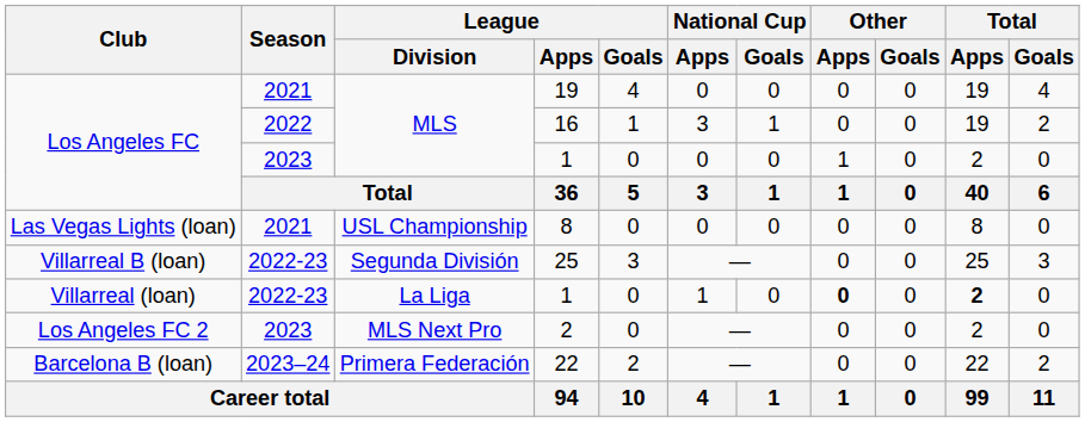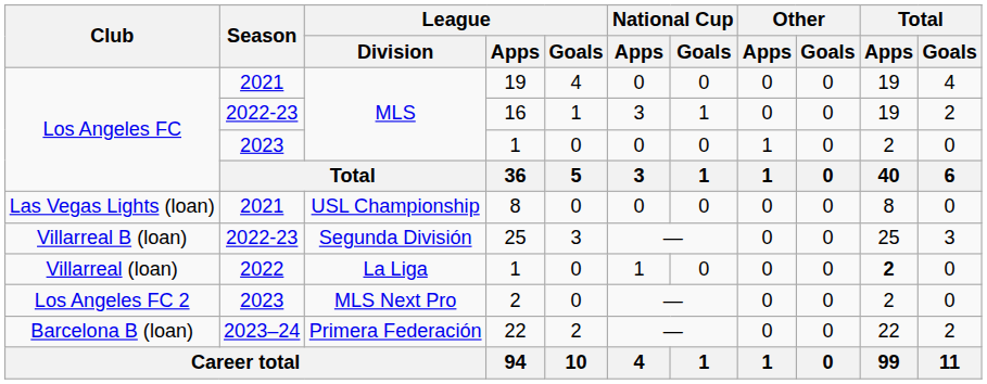16 | Season: 2022 -> 2022-23
Villarreal (loan) / 1 | Season: 2022-23 -> 2022
Villarreal (loan) / 1 | Other / Apps: bold -> normal
